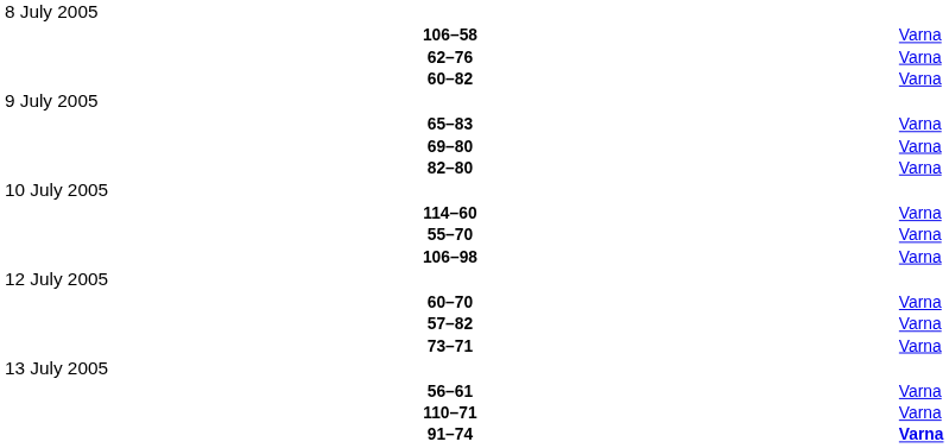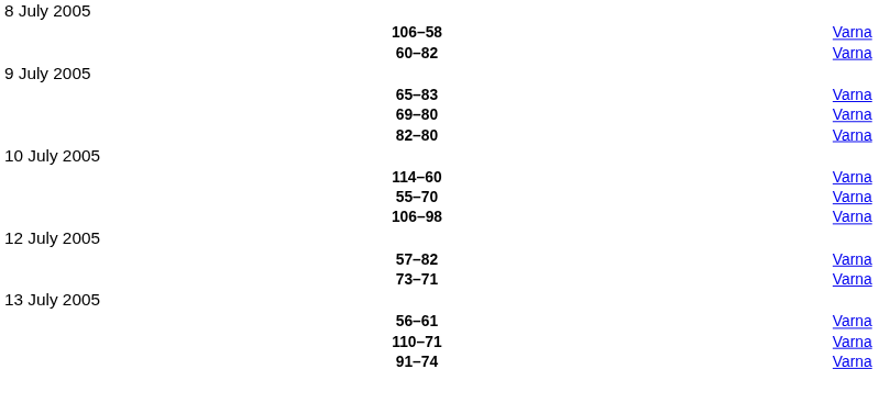- row: 62–76 | Varna
- row: 60–70 | Varna
91–74 | column 6: bold -> normal
